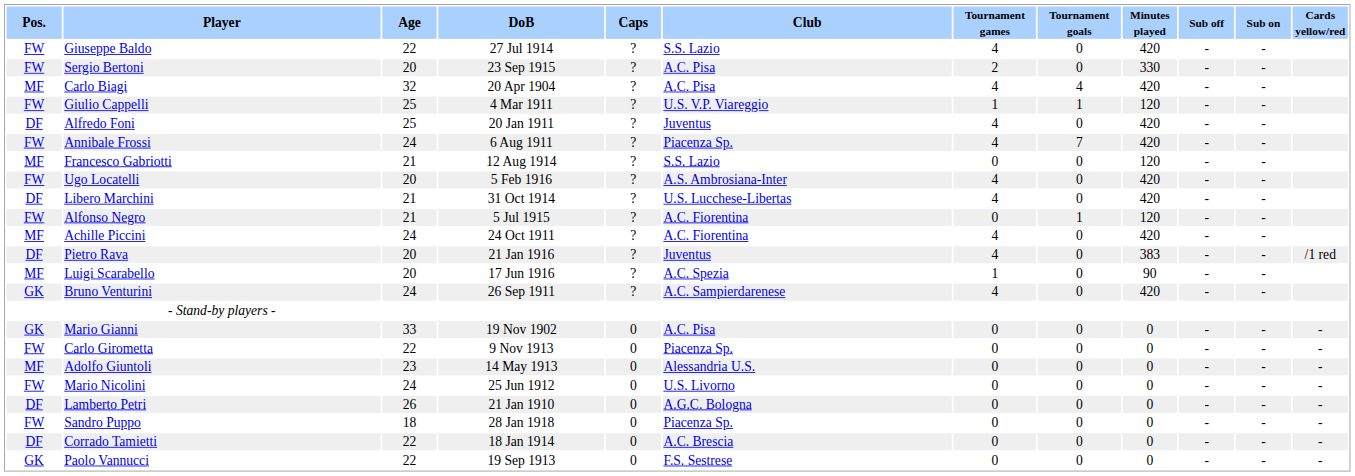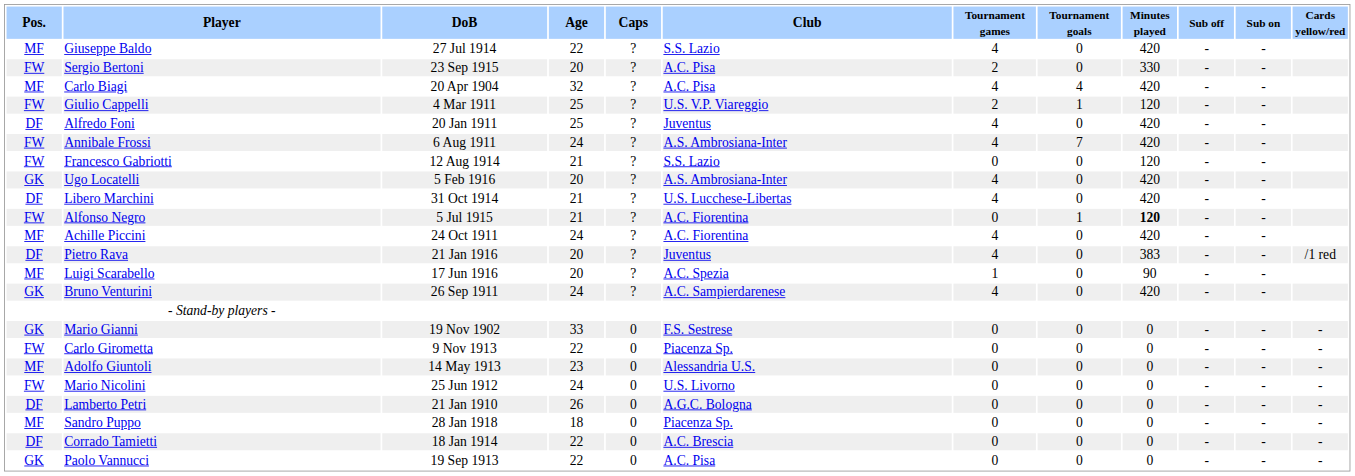columns swapped: DoB <-> Age
Giuseppe Baldo | Pos.: FW -> MF
Giulio Cappelli | Tournament games: 1 -> 2
Annibale Frossi | Club: Piacenza Sp. -> A.S. Ambrosiana-Inter
Francesco Gabriotti | Pos.: MF -> FW
Ugo Locatelli | Pos.: FW -> GK
Alfonso Negro | Minutes played: normal -> bold
Mario Gianni | Club: A.C. Pisa -> F.S. Sestrese
Sandro Puppo | Pos.: FW -> MF
Paolo Vannucci | Club: F.S. Sestrese -> A.C. Pisa
